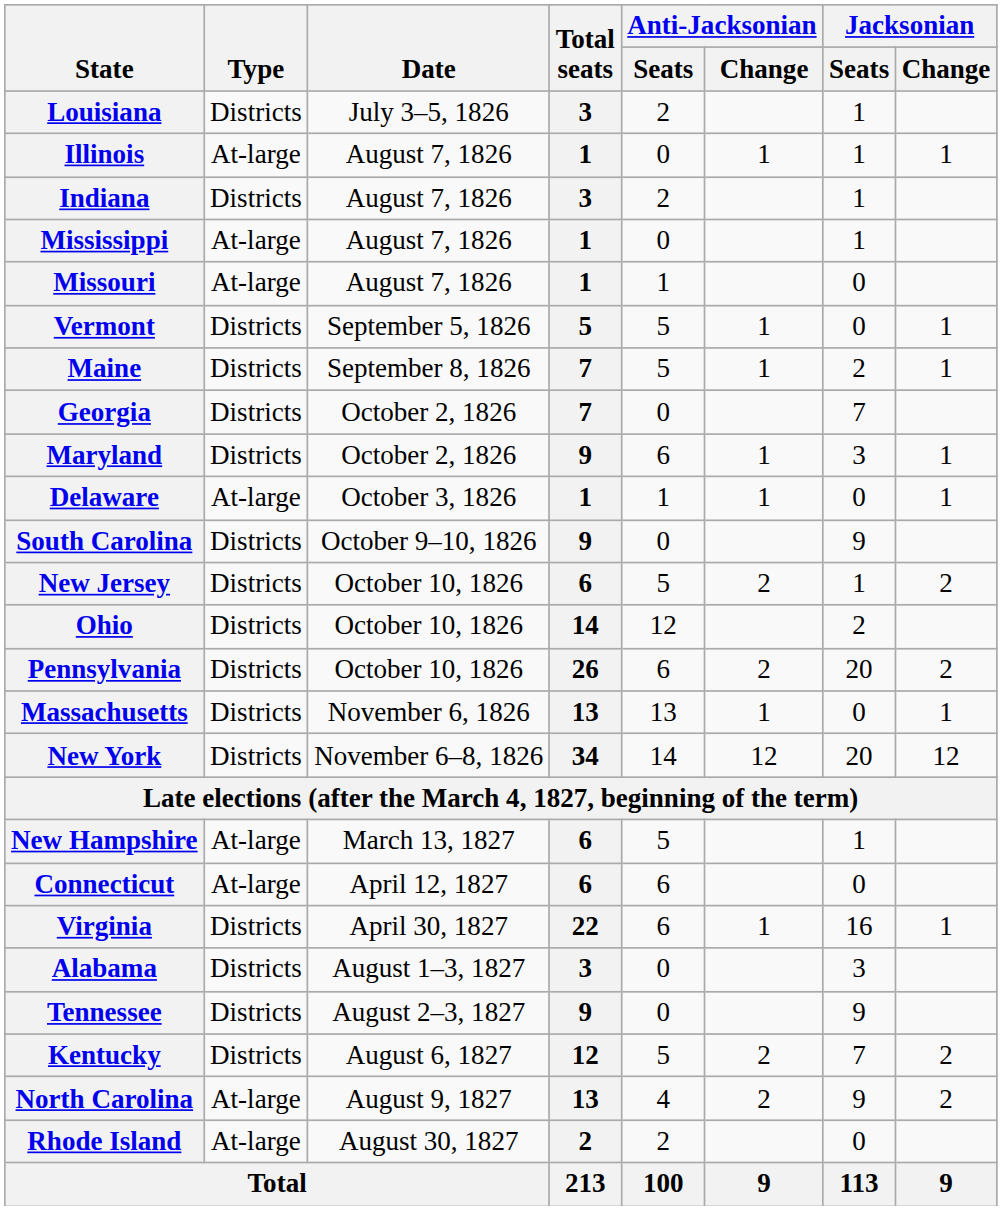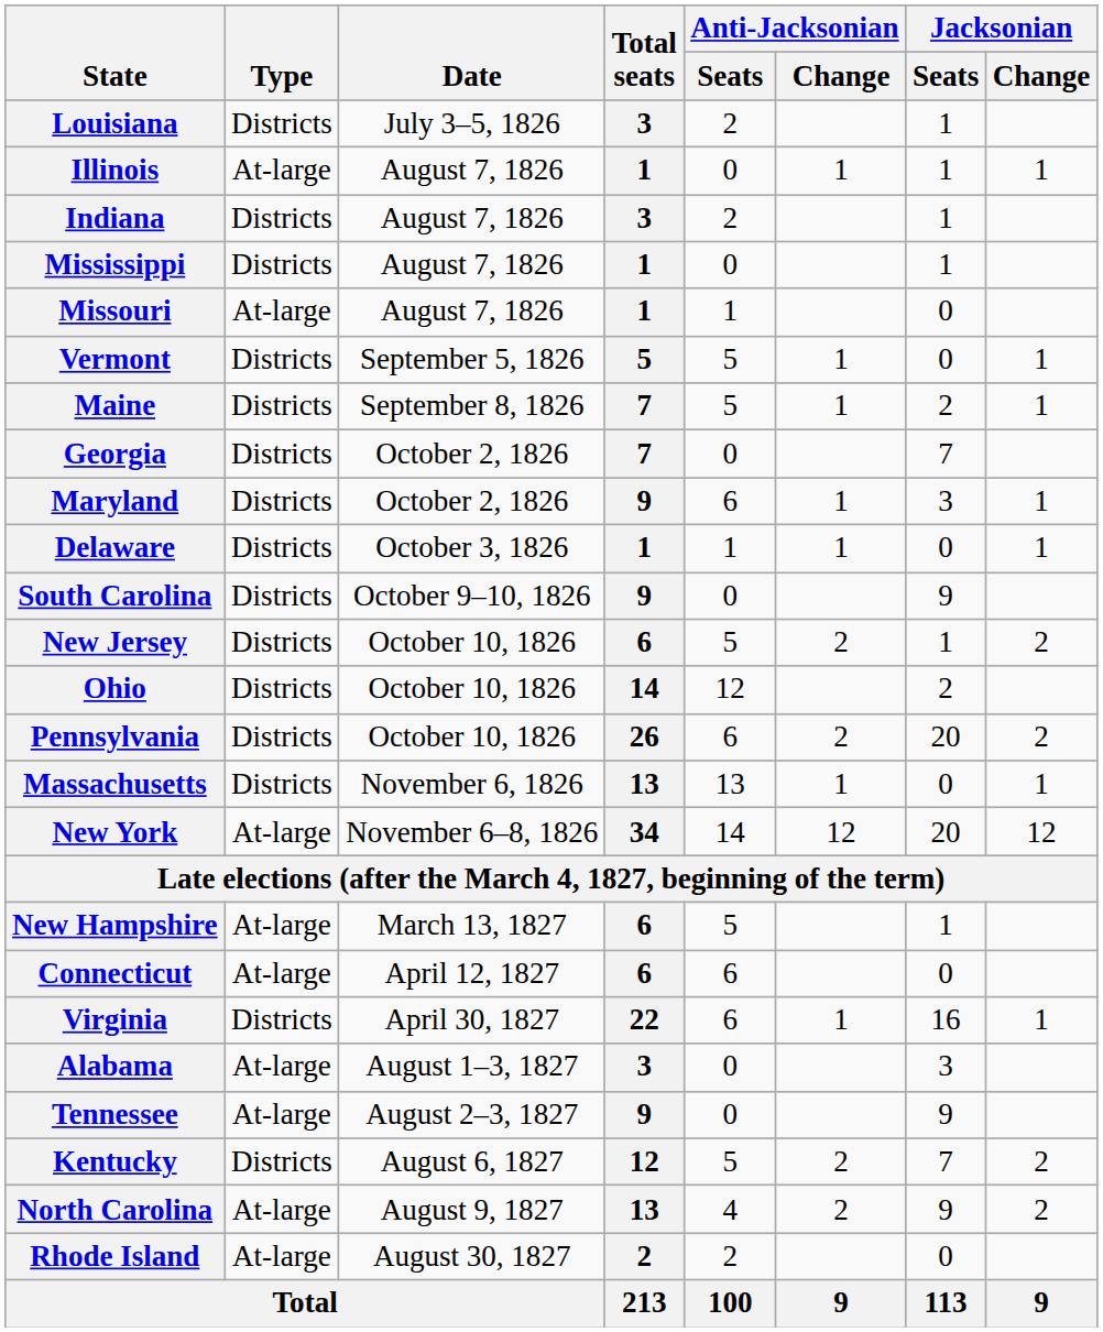Mississippi | Type: At-large -> Districts
Delaware | Type: At-large -> Districts
New York | Type: Districts -> At-large
Alabama | Type: Districts -> At-large
Tennessee | Type: Districts -> At-large
